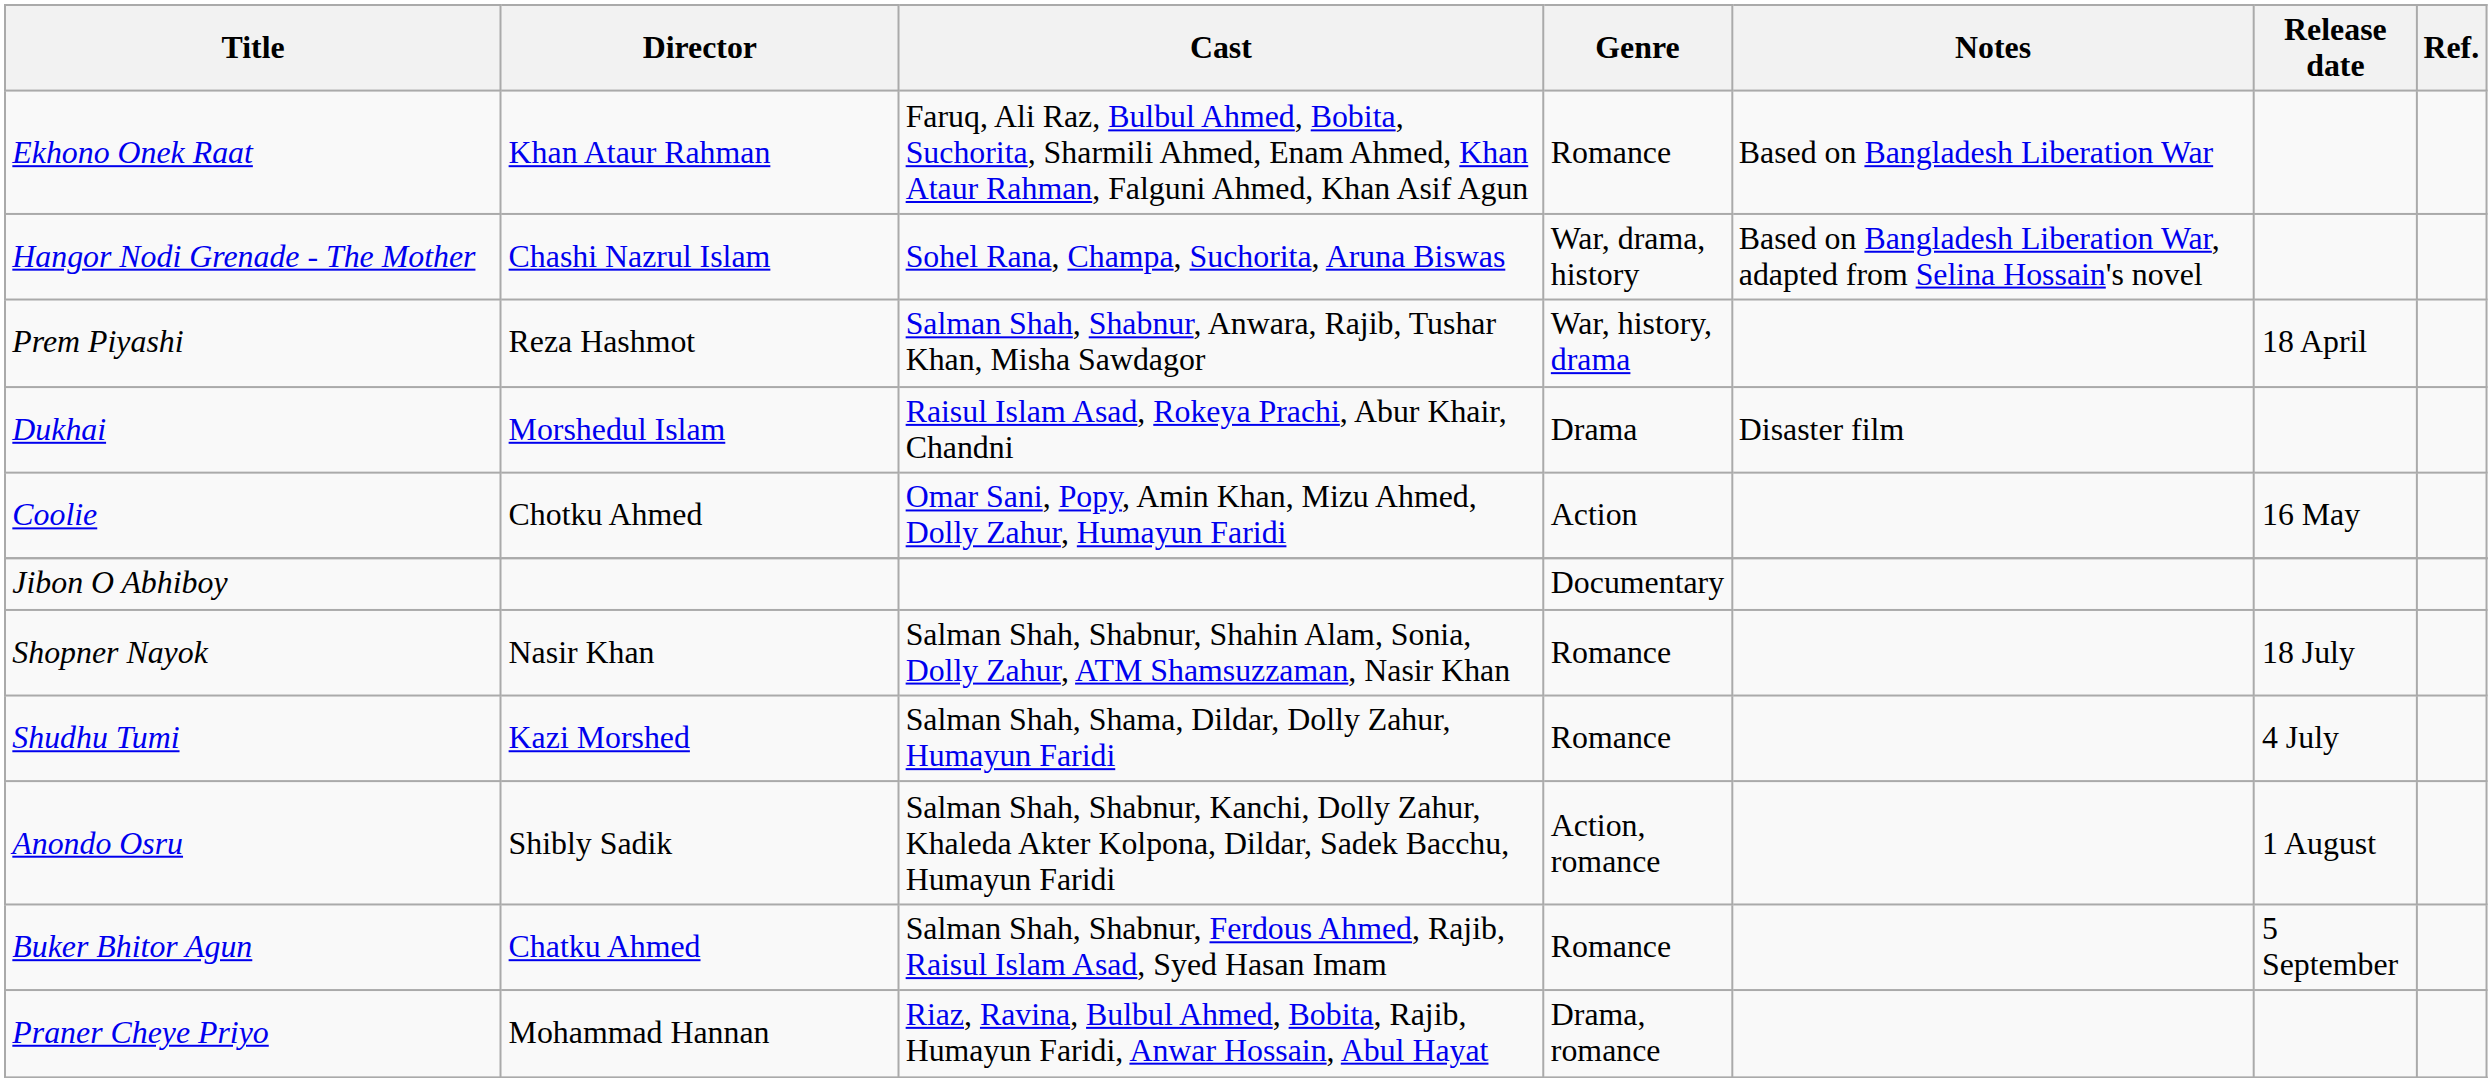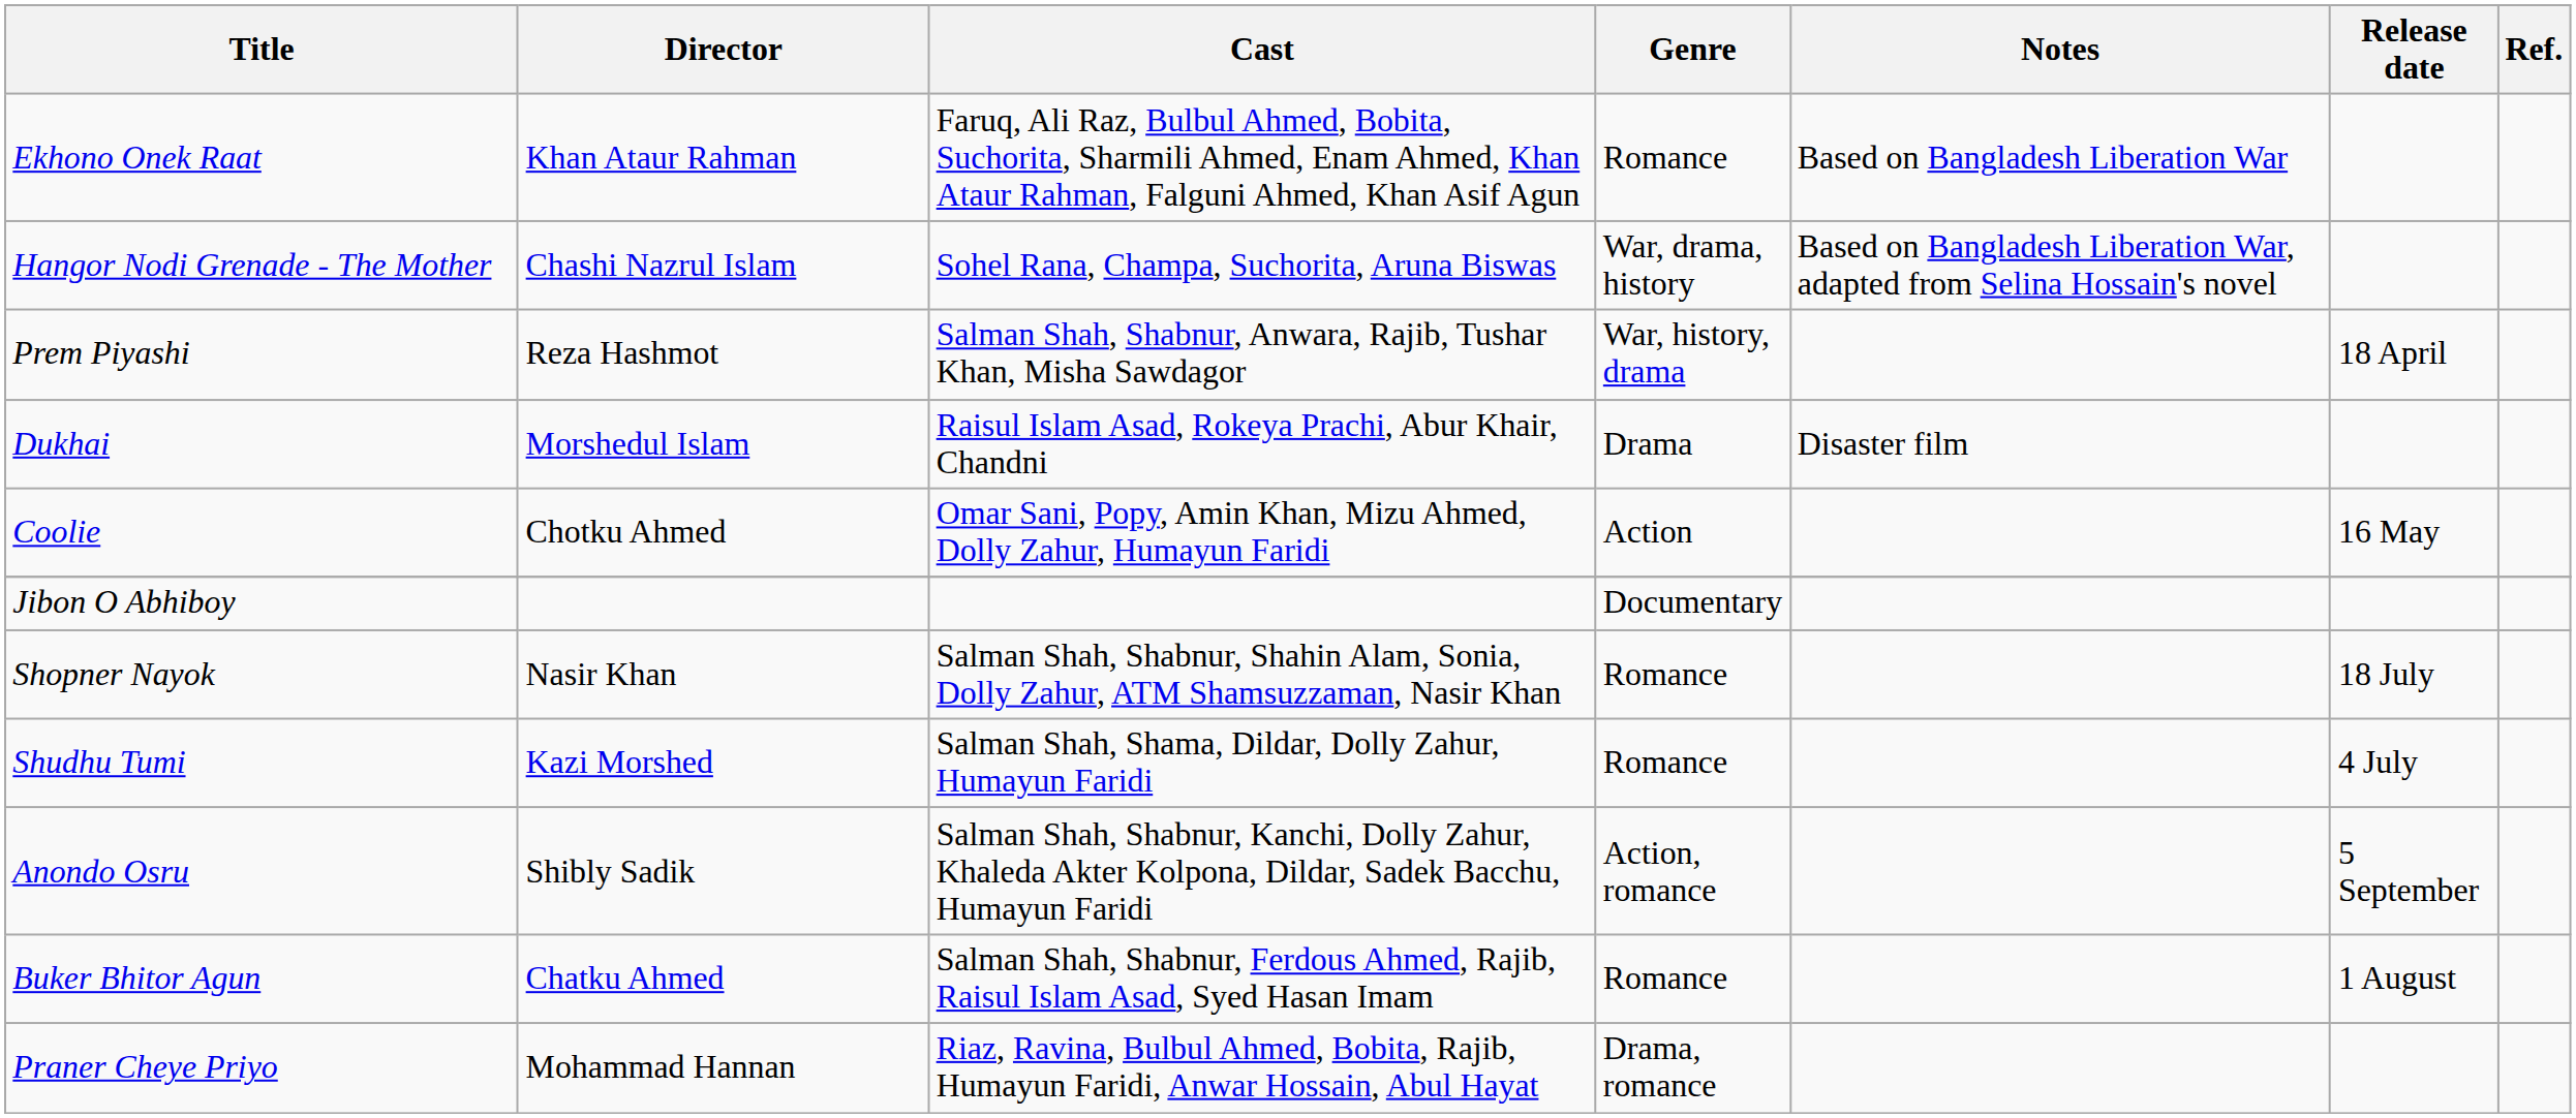Anondo Osru | Release date: 1 August -> 5 September
Buker Bhitor Agun | Release date: 5 September -> 1 August
